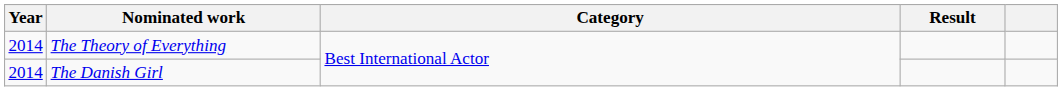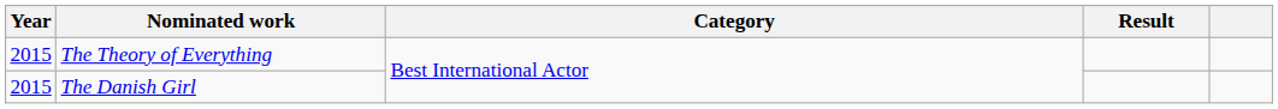The Theory of Everything | Year: 2014 -> 2015
The Danish Girl | Year: 2014 -> 2015
